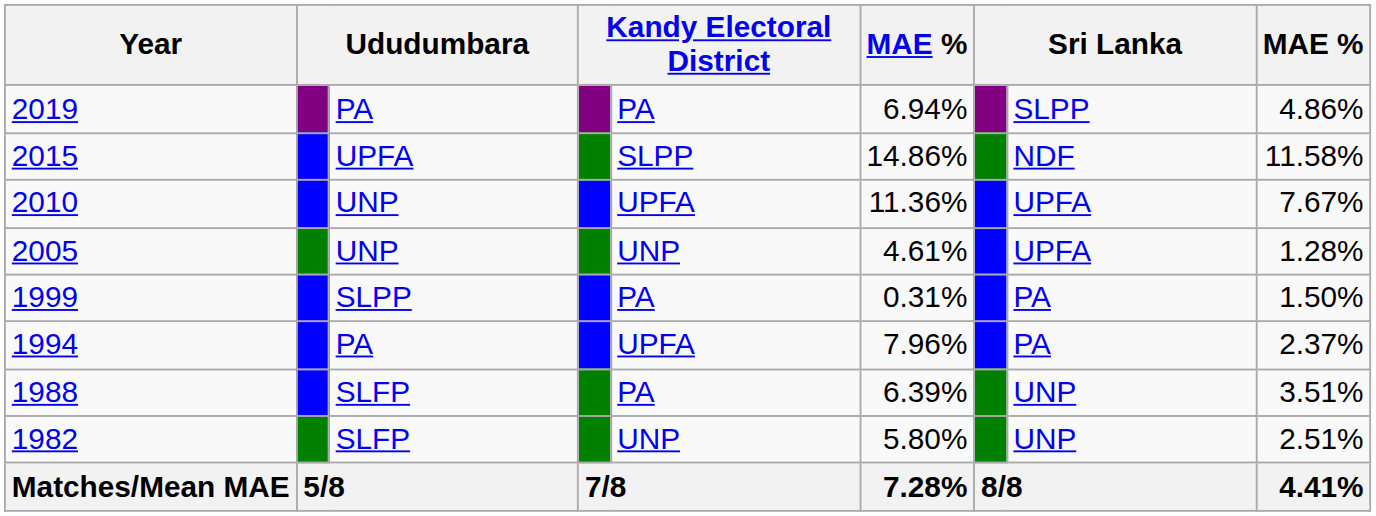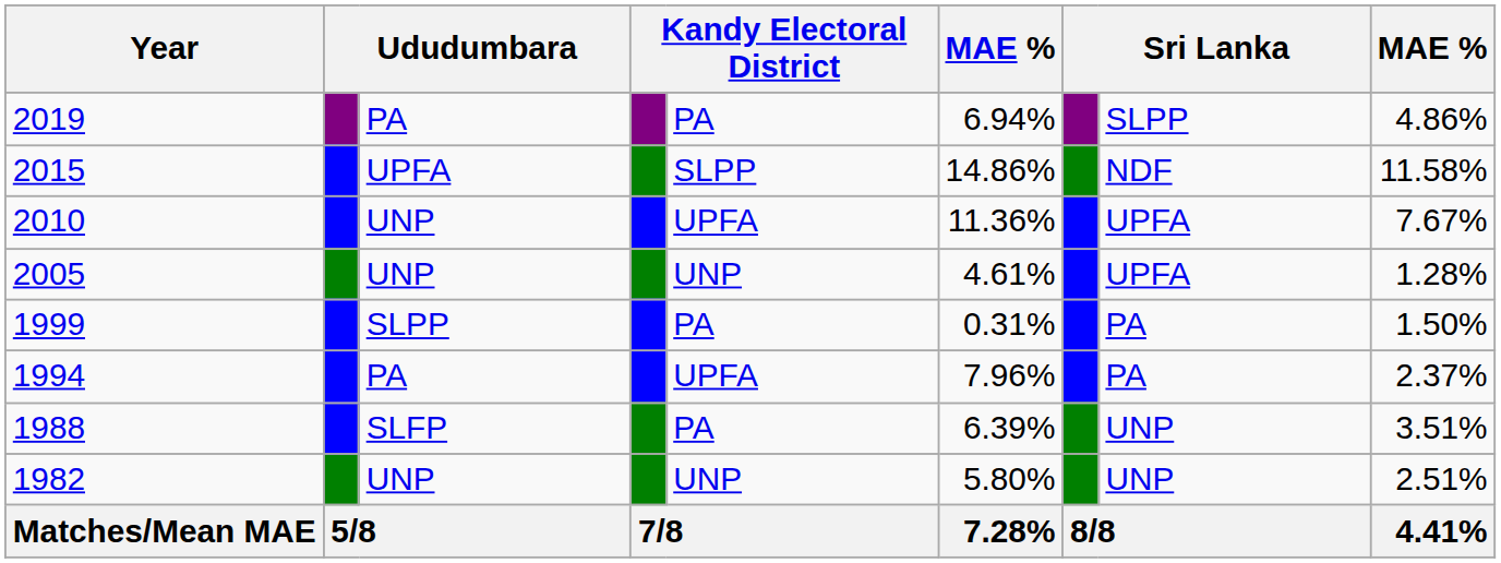1982 | column 3: SLFP -> UNP
